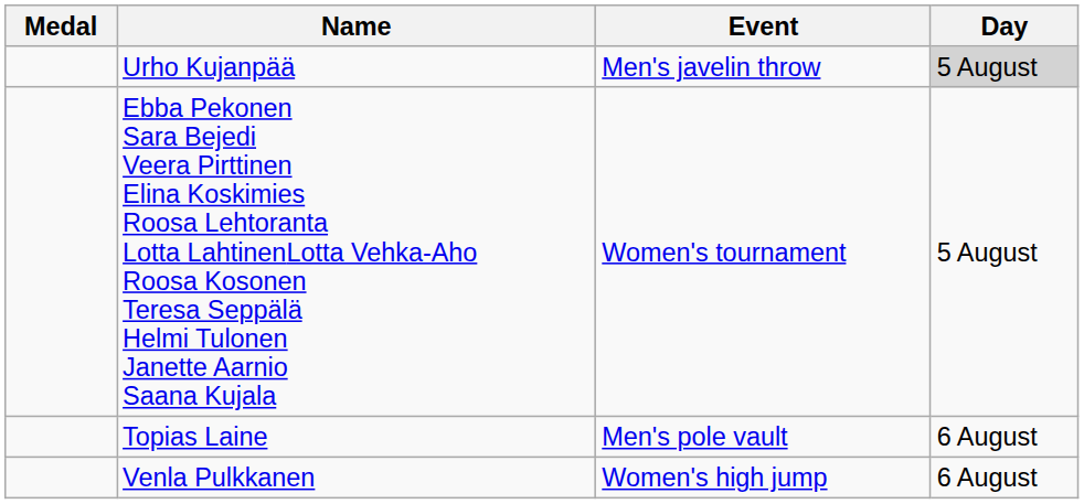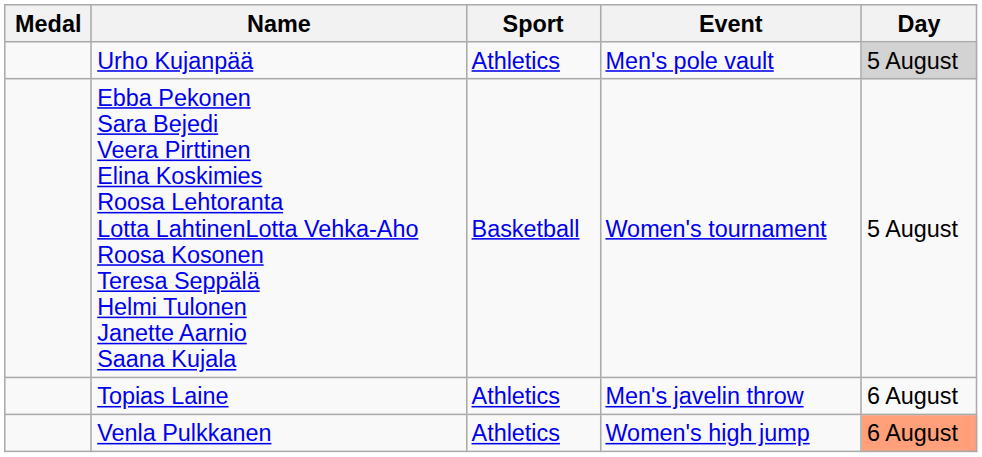+ column: Sport | Athletics | Basketball | Athletics | Athletics
Urho Kujanpää | Event: Men's javelin throw -> Men's pole vault
Topias Laine | Event: Men's pole vault -> Men's javelin throw
Venla Pulkkanen | Day: no background -> lightsalmon background
